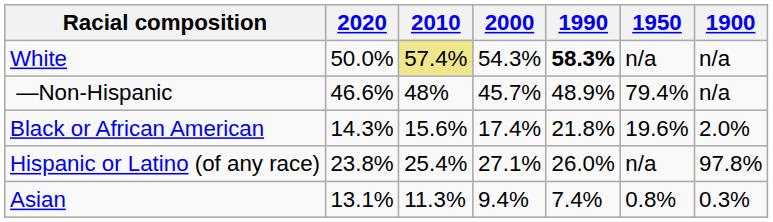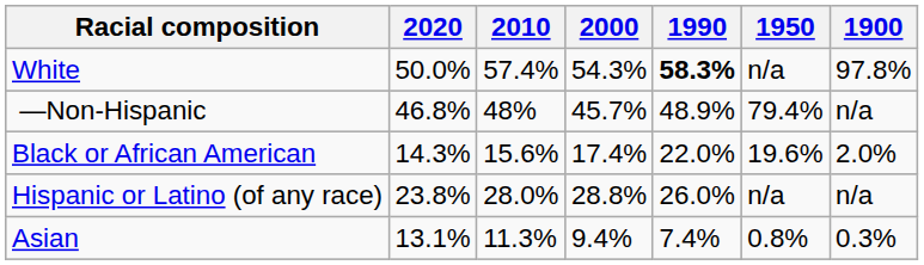White | 2010: khaki background -> no background
White | 1900: n/a -> 97.8%
—Non-Hispanic | 2020: 46.6% -> 46.8%
Black or African American | 1990: 21.8% -> 22.0%
Hispanic or Latino (of any race) | 2010: 25.4% -> 28.0%
Hispanic or Latino (of any race) | 2000: 27.1% -> 28.8%
Hispanic or Latino (of any race) | 1900: 97.8% -> n/a
